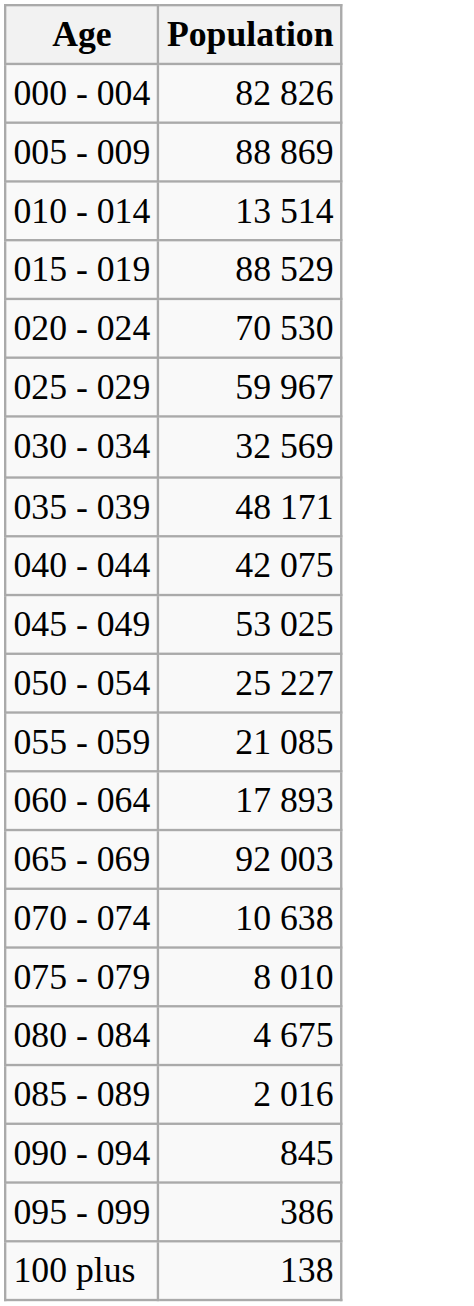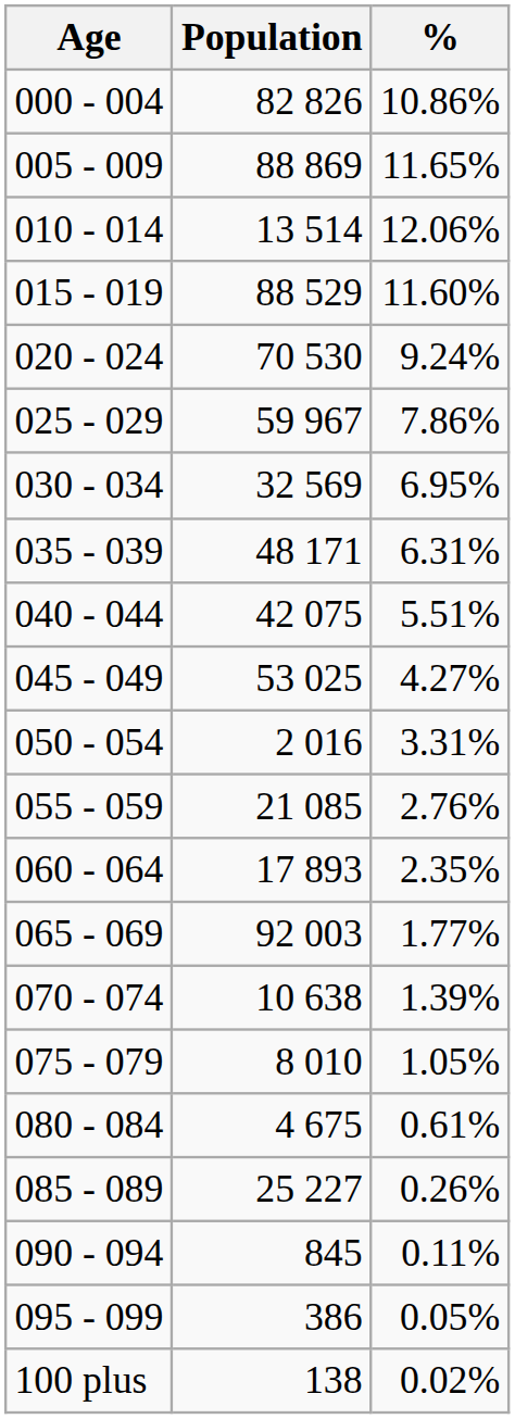+ column: % | 10.86% | 11.65% | 12.06% | 11.60% | 9.24% | 7.86% | 6.95% | 6.31% | 5.51% | 4.27% | 3.31% | 2.76% | 2.35% | 1.77% | 1.39% | 1.05% | 0.61% | 0.26% | 0.11% | 0.05% | 0.02%
050 - 054 | Population: 25 227 -> 2 016
085 - 089 | Population: 2 016 -> 25 227
